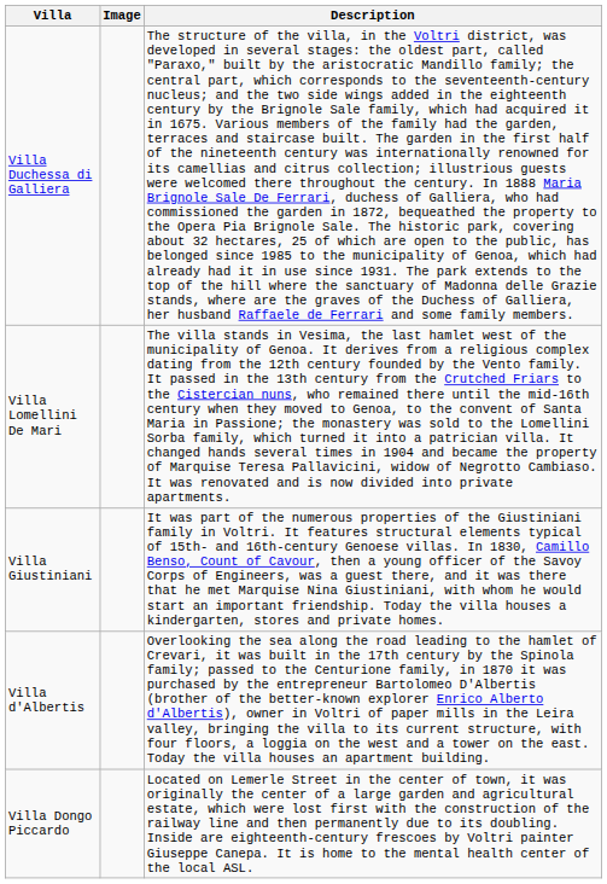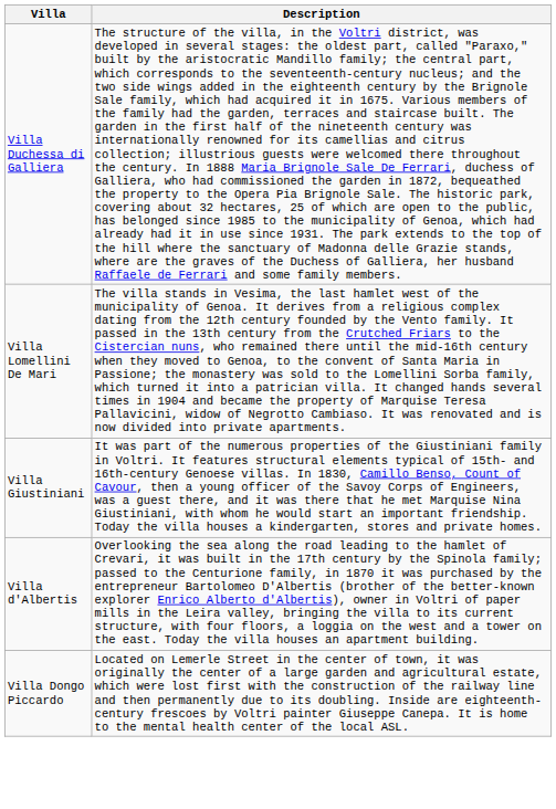- column: Image
